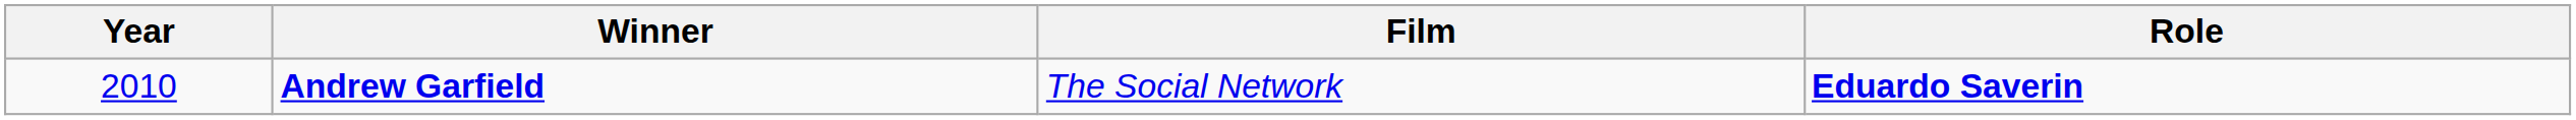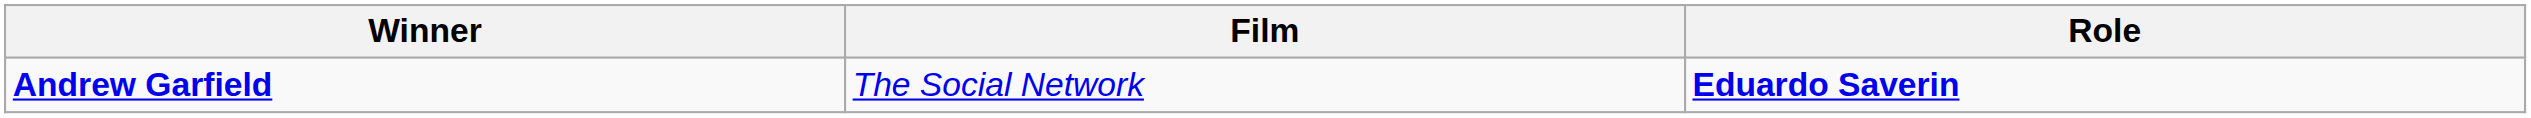- column: Year | 2010
